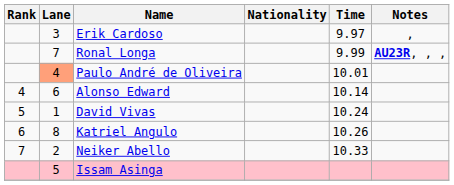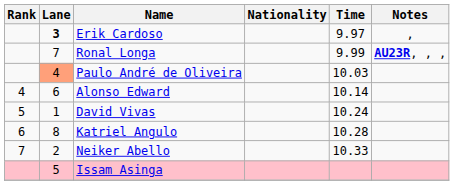Erik Cardoso | Lane: normal -> bold
Paulo André de Oliveira | Time: 10.01 -> 10.03
Katriel Angulo | Time: 10.26 -> 10.28
